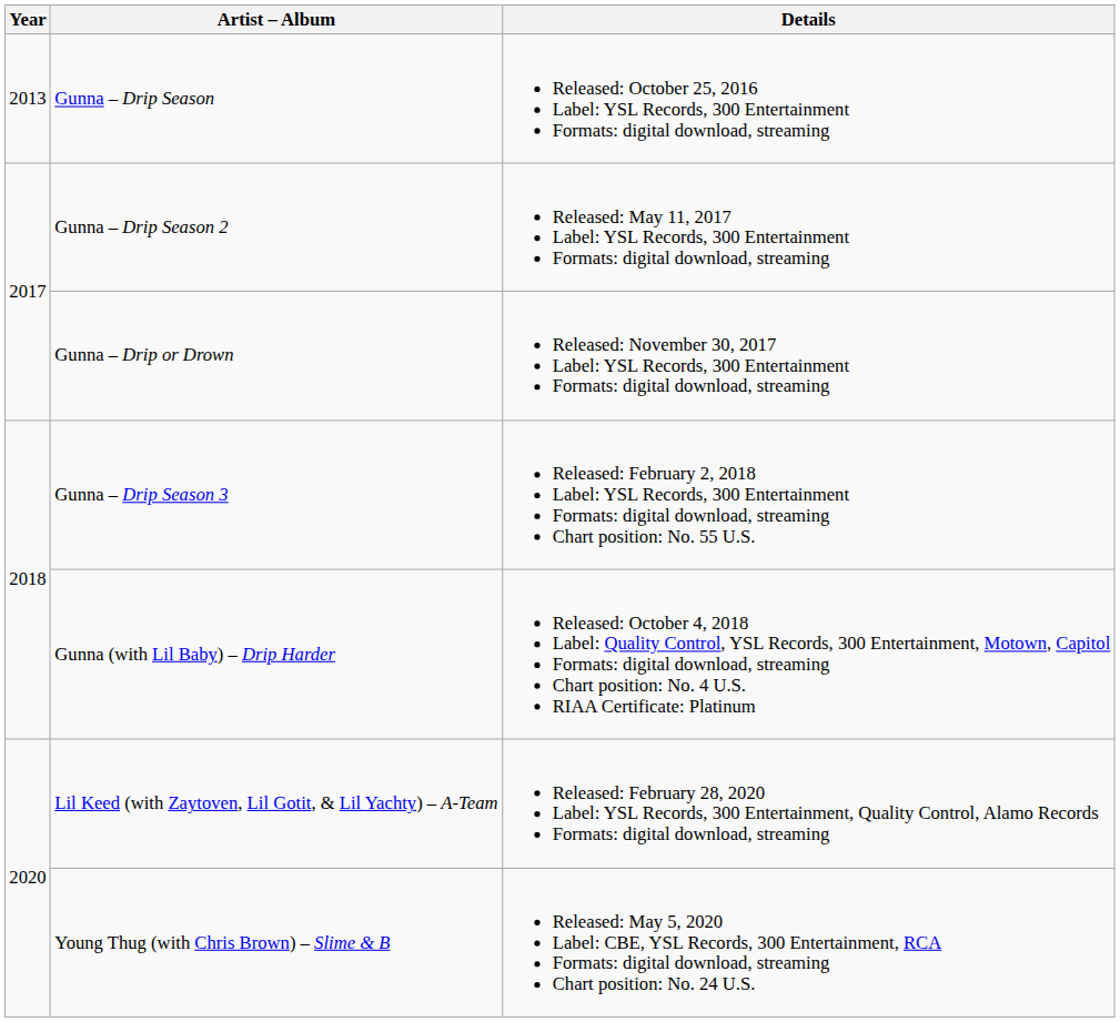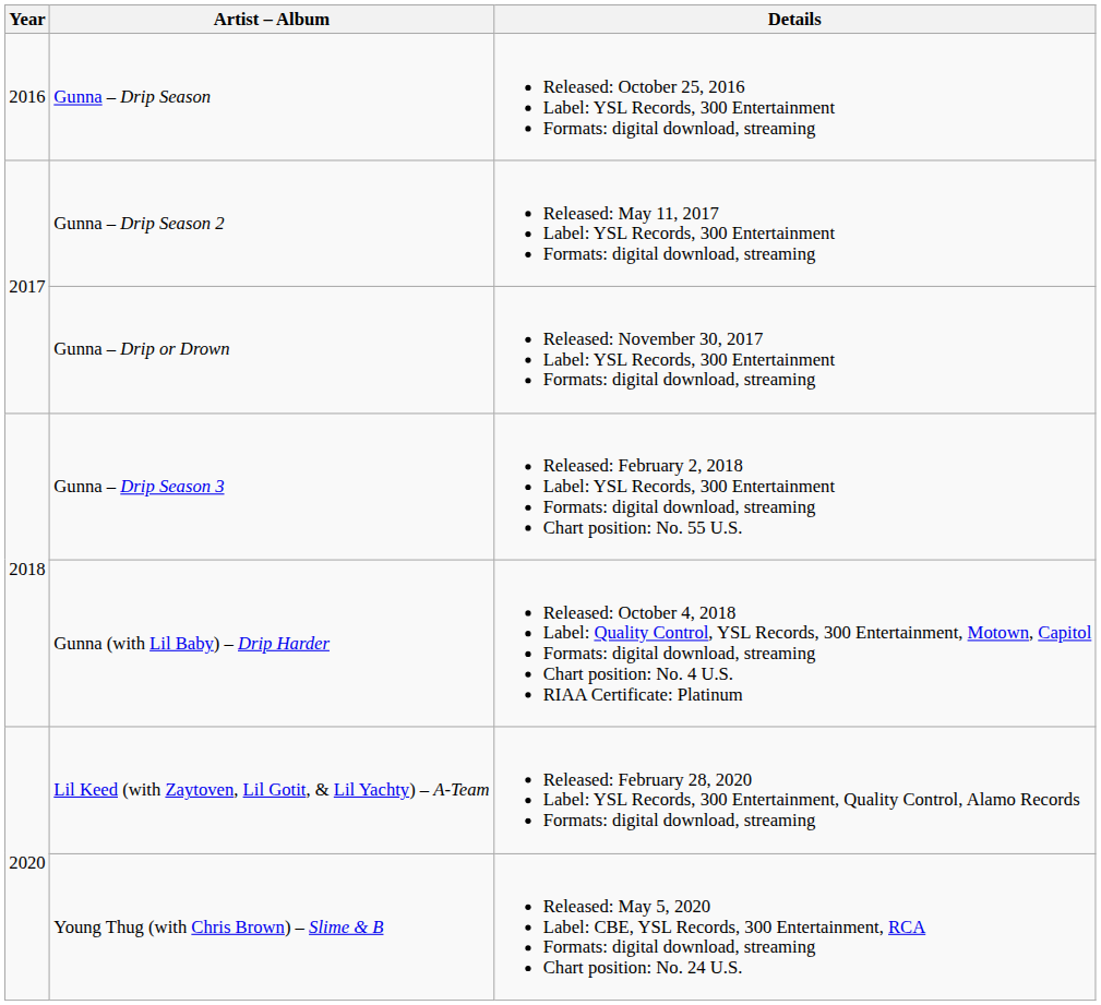Gunna – Drip Season | Year: 2013 -> 2016
